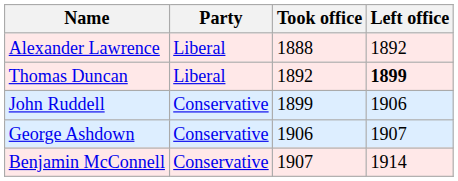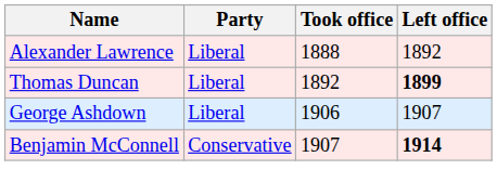- row: John Ruddell | Conservative | 1899 | 1906
George Ashdown | Party: Conservative -> Liberal
Benjamin McConnell | Left office: normal -> bold
